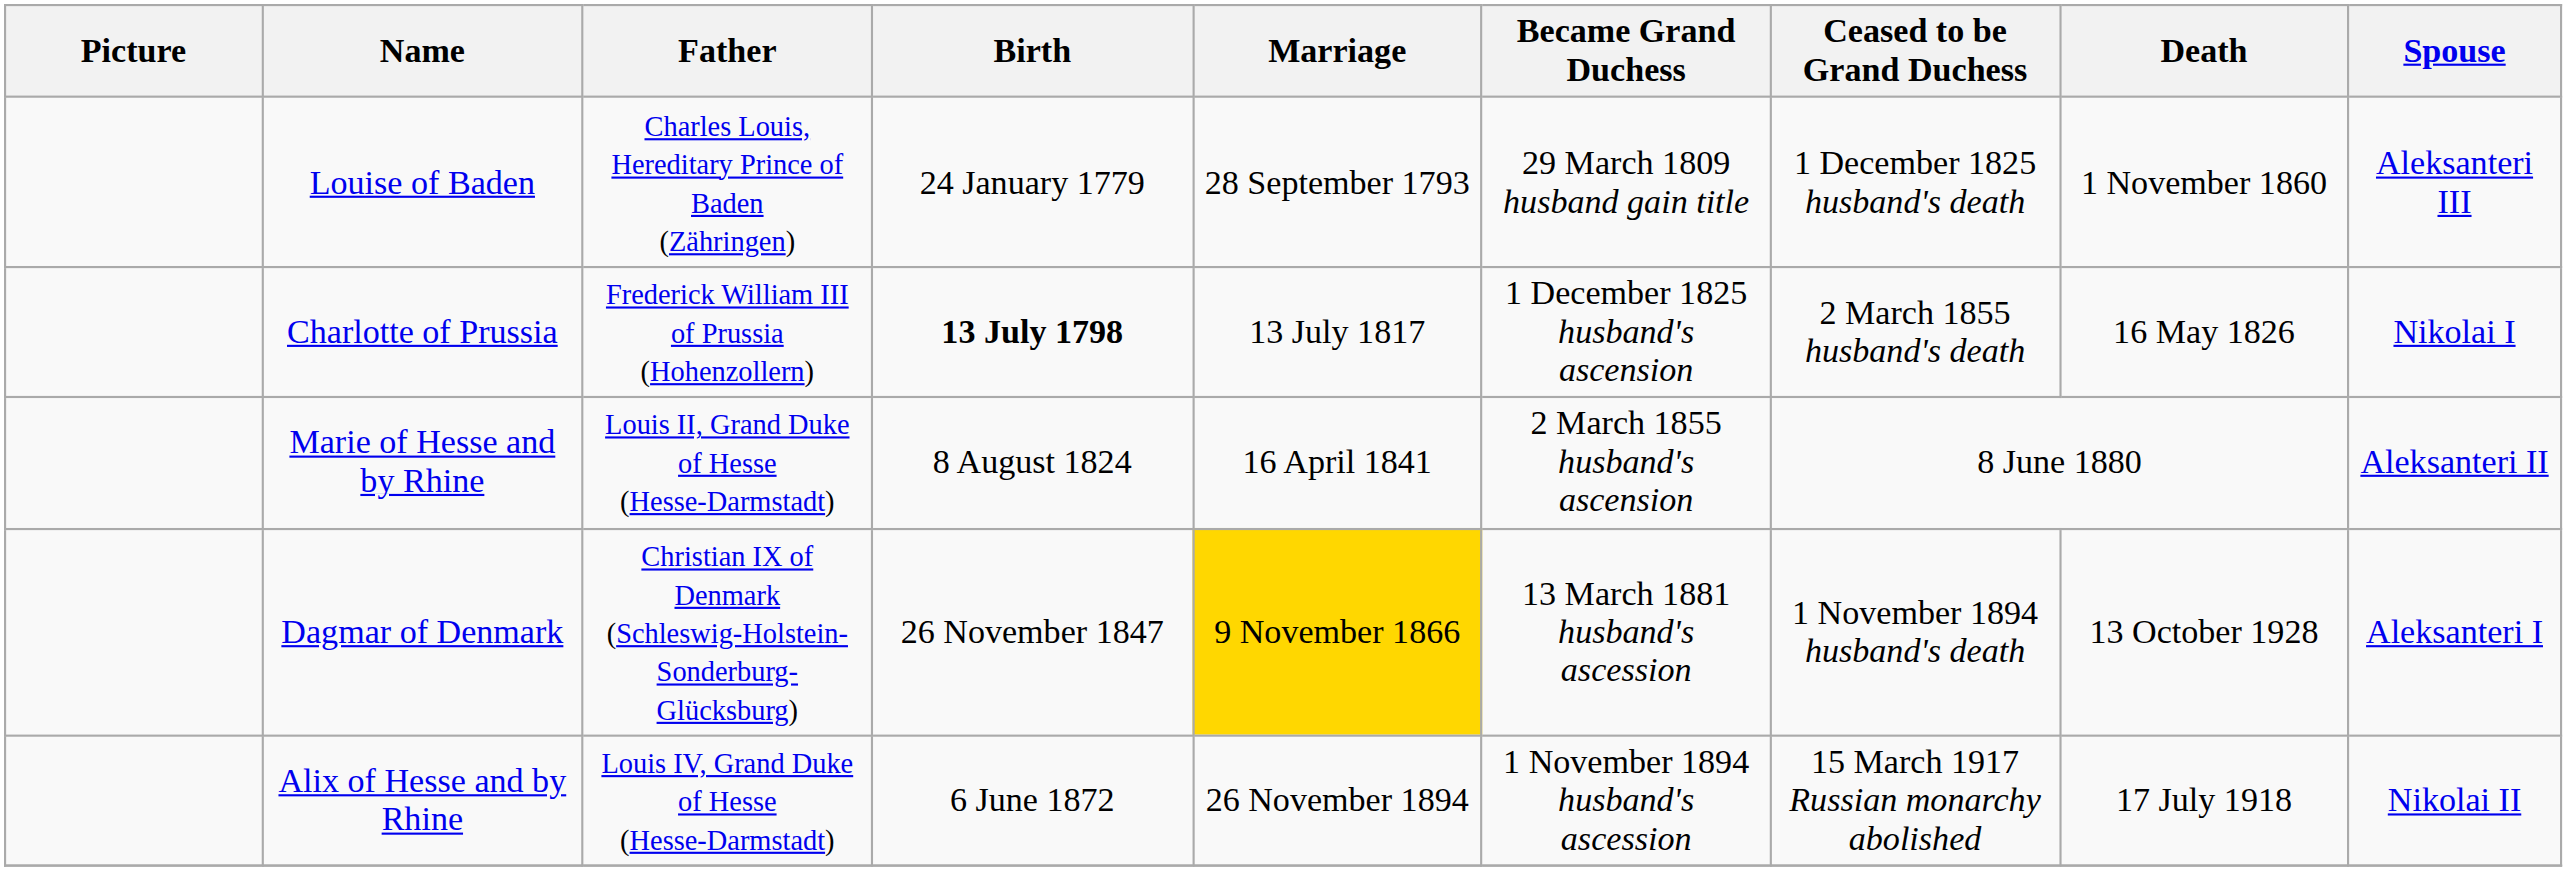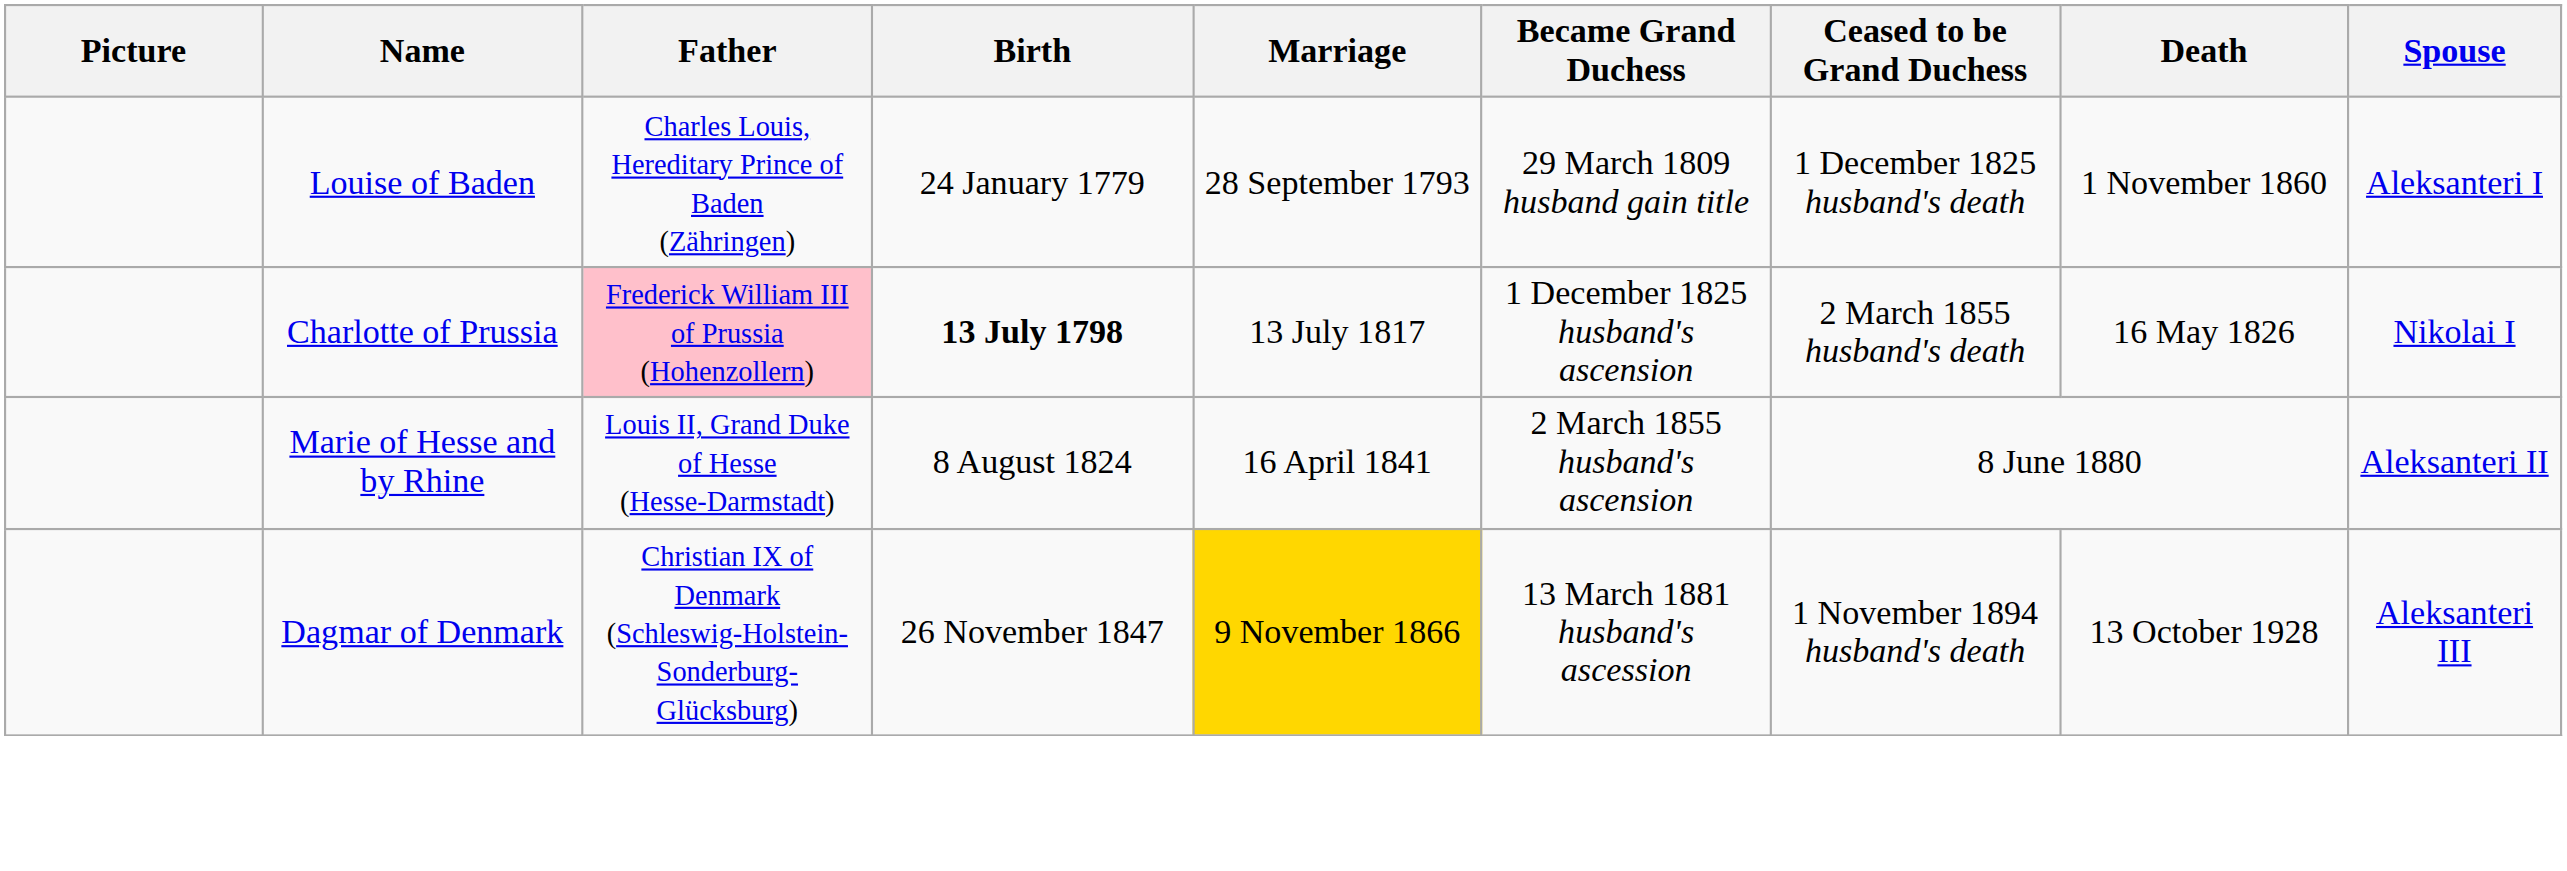Louise of Baden | Spouse: Aleksanteri III -> Aleksanteri I
Charlotte of Prussia | Father: no background -> pink background
Dagmar of Denmark | Spouse: Aleksanteri I -> Aleksanteri III
- row: Alix of Hesse and by Rhine | Louis IV, Grand Duke of Hesse (Hesse-Darmstadt) | 6 June 1872 | 26 November 1894 | 1 November 1894 husband's ascession | 15 March 1917 Russian monarchy abolished | 17 July 1918 | Nikolai II
